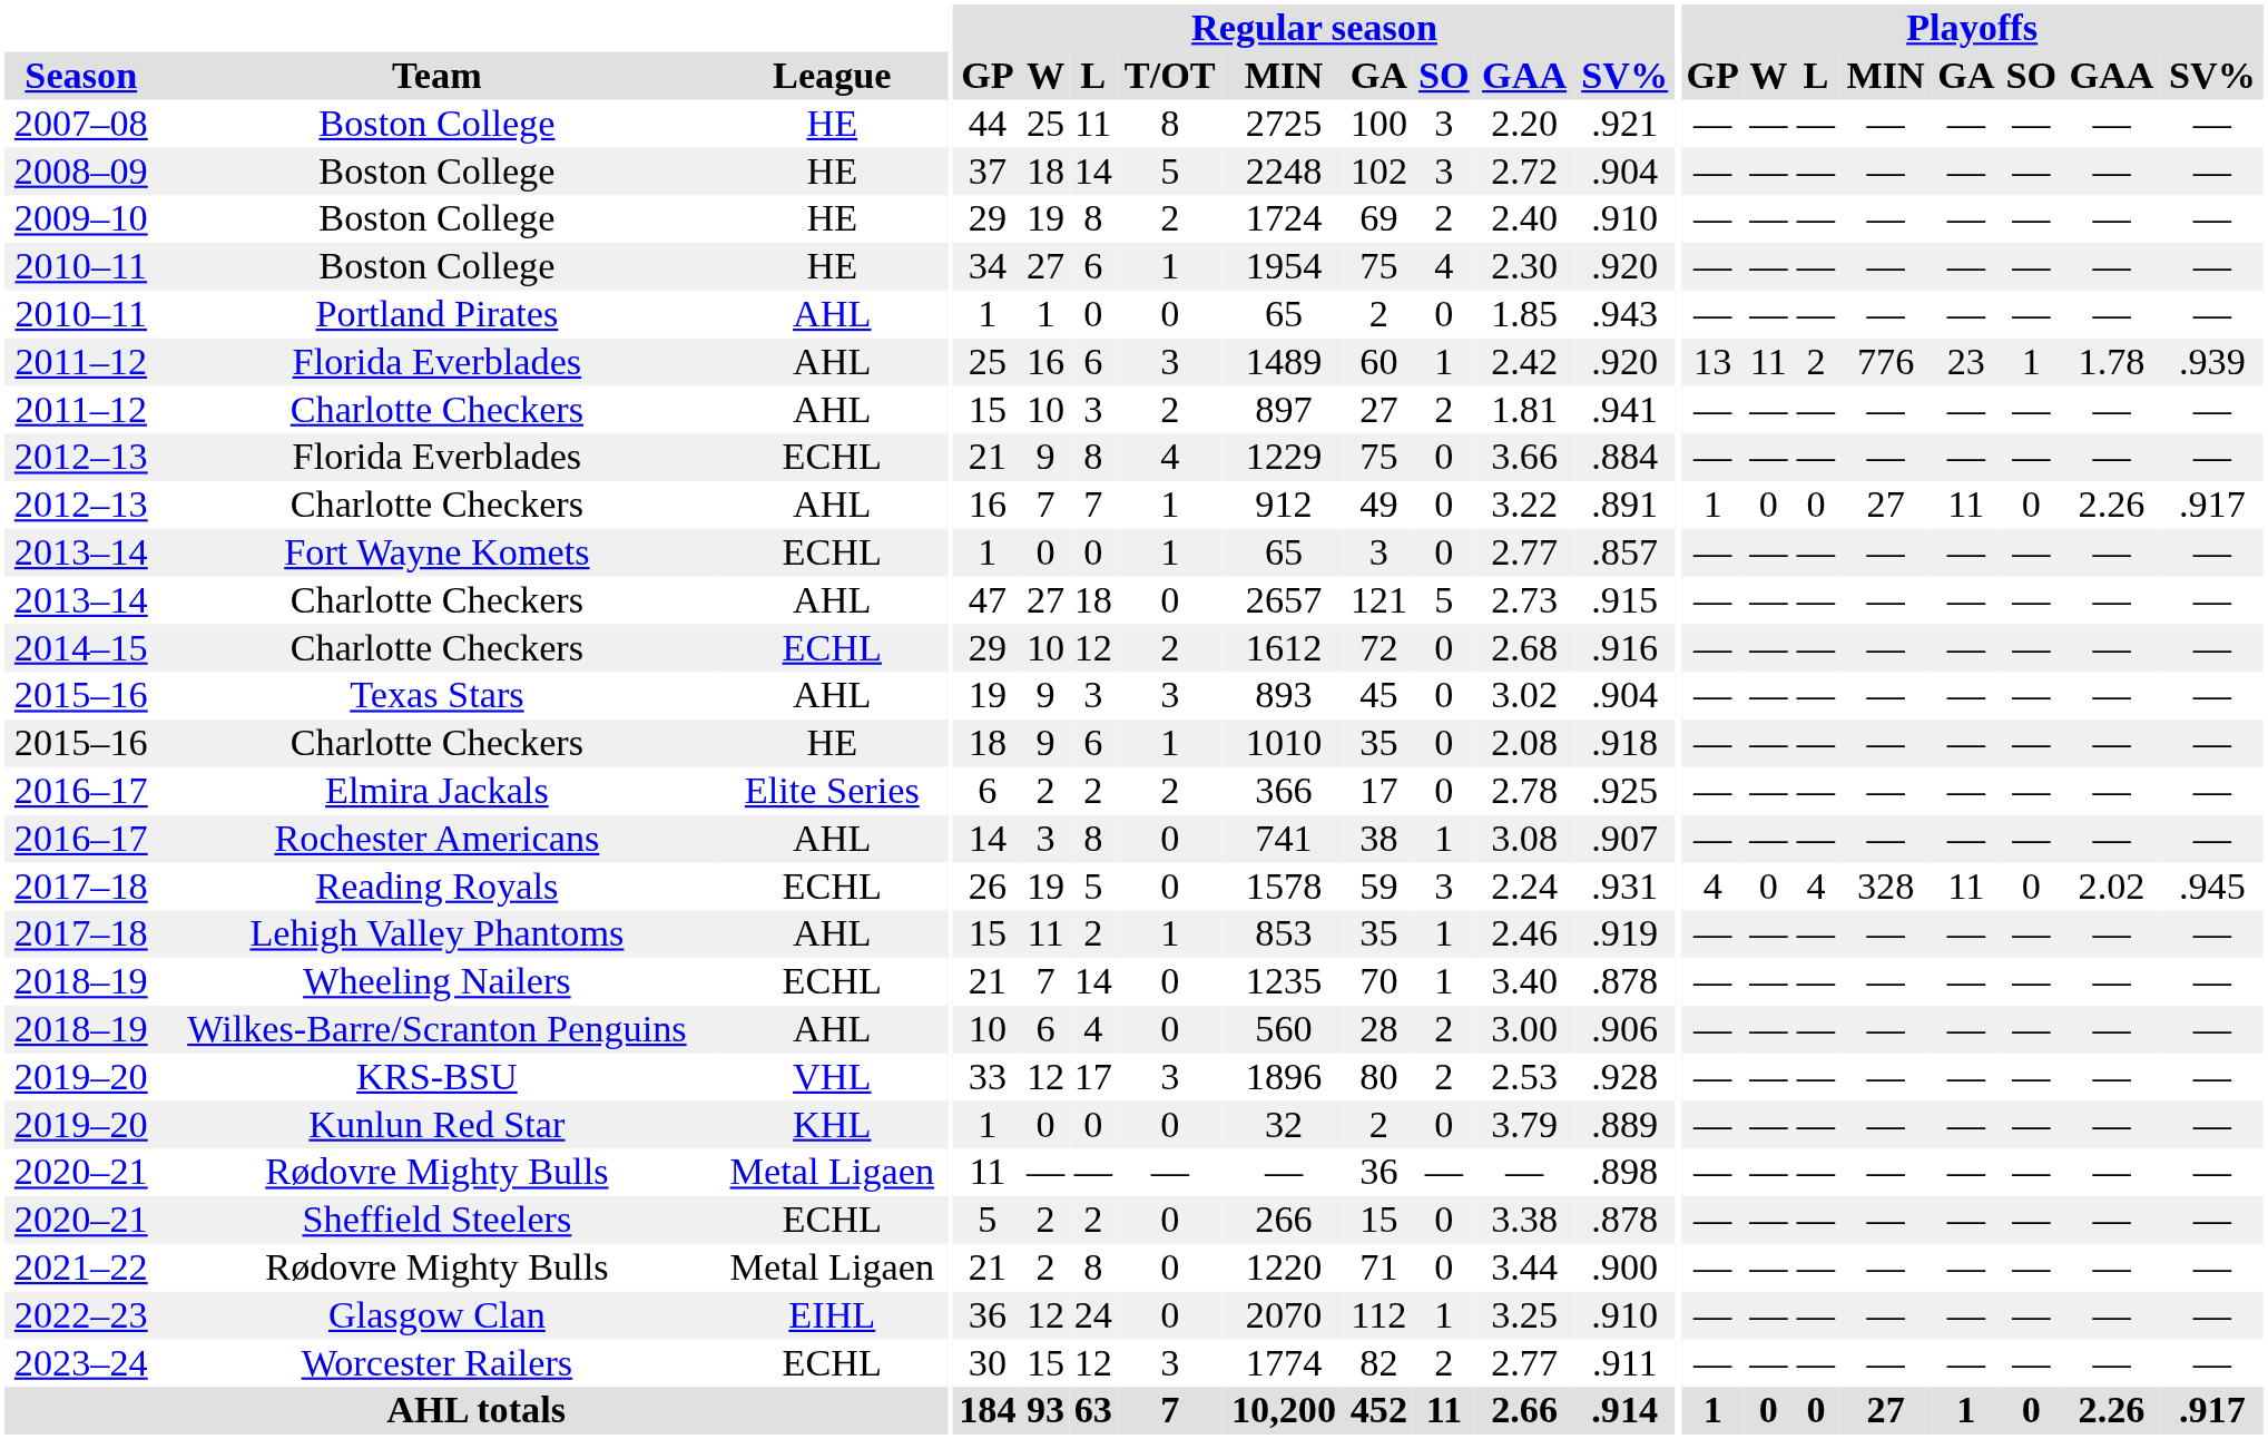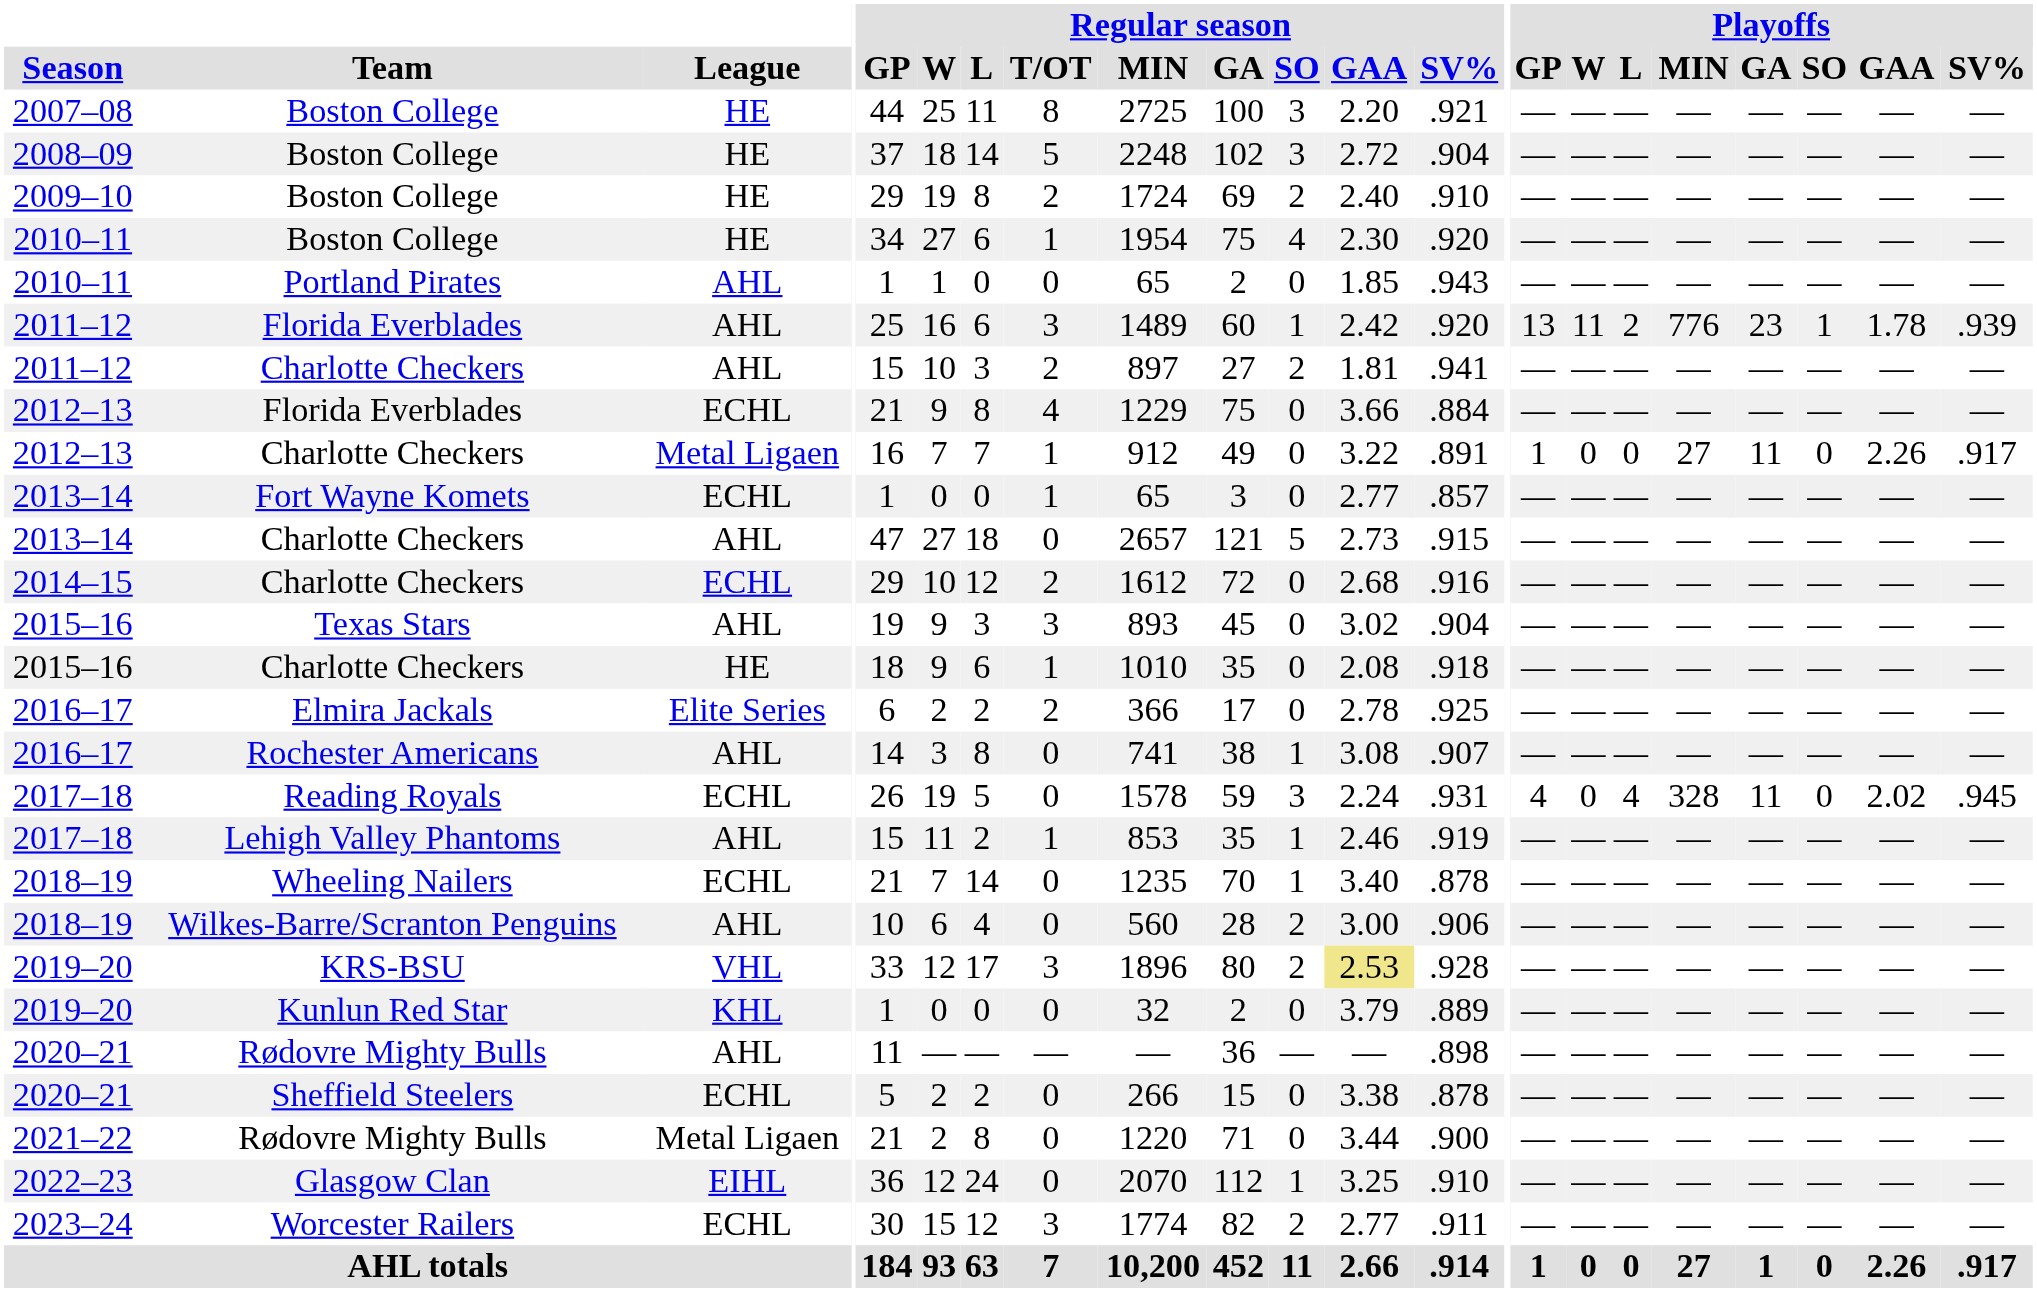2012–13 / Charlotte Checkers | League: AHL -> Metal Ligaen
KRS-BSU | Regular season / GAA: no background -> khaki background
2020–21 / Rødovre Mighty Bulls | League: Metal Ligaen -> AHL
